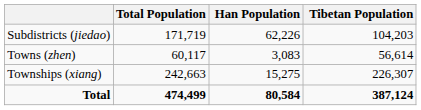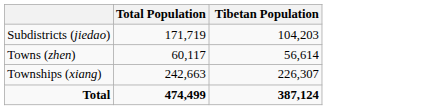- column: Han Population | 62,226 | 3,083 | 15,275 | 80,584
